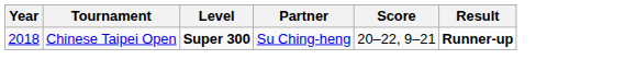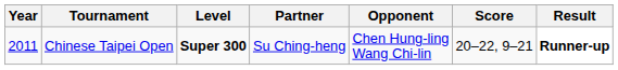+ column: Opponent | Chen Hung-ling Wang Chi-lin
Chinese Taipei Open | Year: 2018 -> 2011
